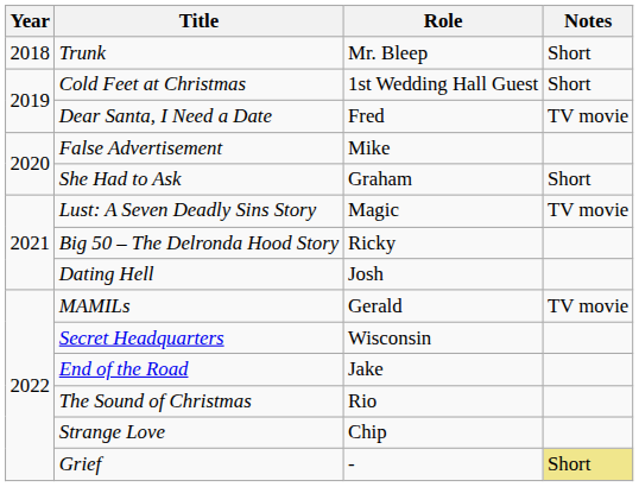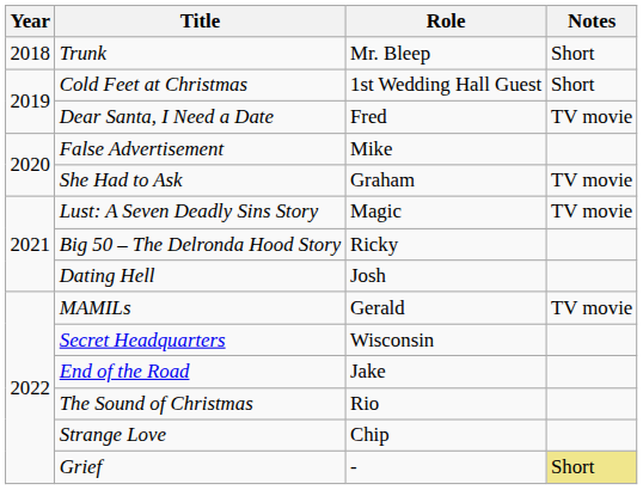She Had to Ask | Notes: Short -> TV movie
